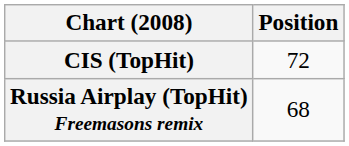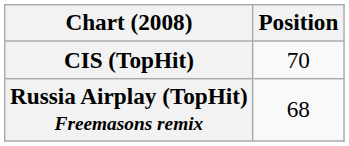CIS (TopHit) | Position: 72 -> 70
